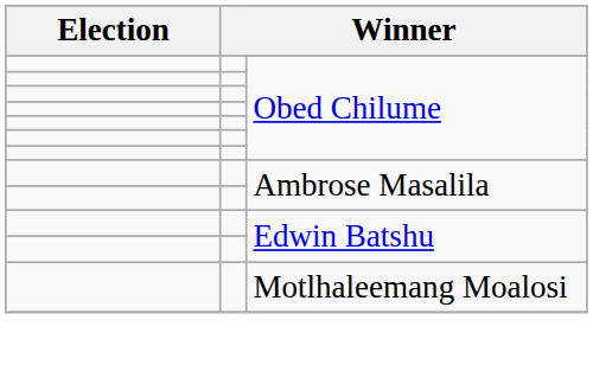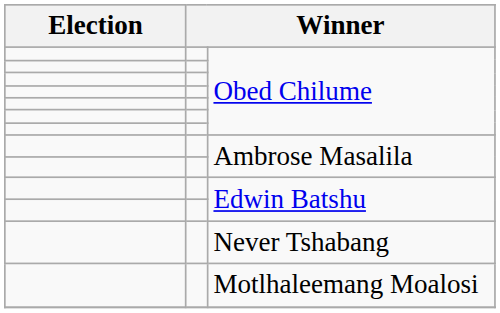+ row: Never Tshabang
